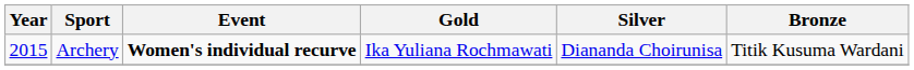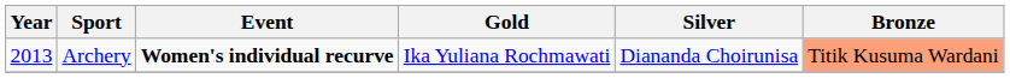Archery | Year: 2015 -> 2013
Archery | Bronze: no background -> lightsalmon background
